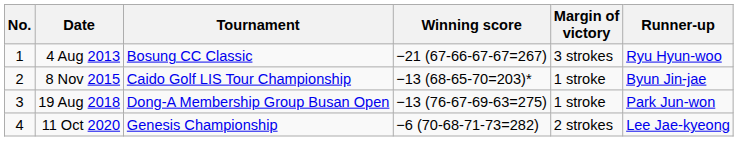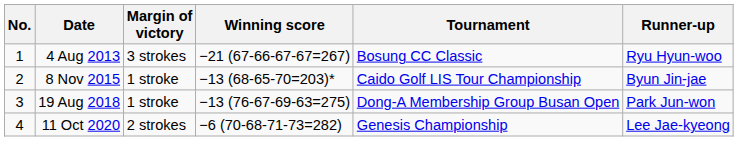columns swapped: Tournament <-> Margin of victory
